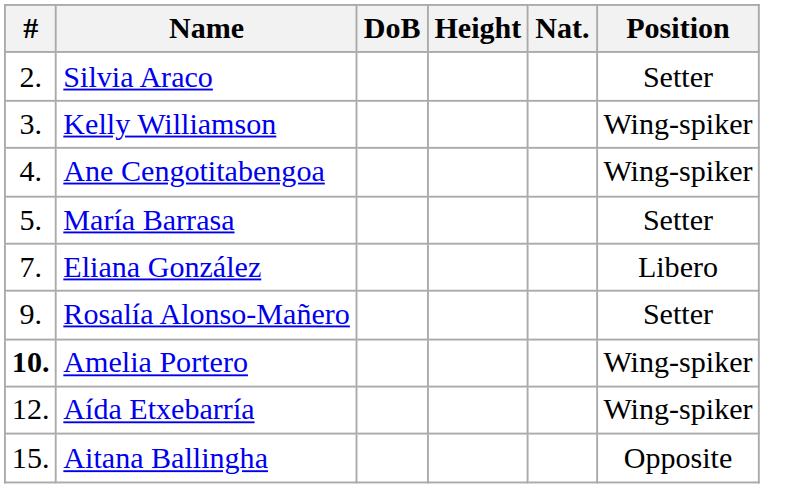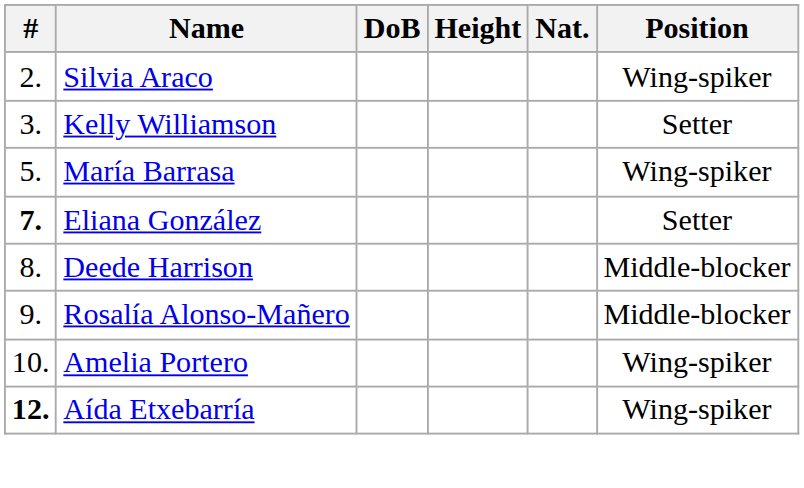Silvia Araco | Position: Setter -> Wing-spiker
Kelly Williamson | Position: Wing-spiker -> Setter
- row: 4. | Ane Cengotitabengoa | Wing-spiker
María Barrasa | Position: Setter -> Wing-spiker
Eliana González | #: normal -> bold
Eliana González | Position: Libero -> Setter
+ row: 8. | Deede Harrison | Middle-blocker
Rosalía Alonso-Mañero | Position: Setter -> Middle-blocker
Amelia Portero | #: bold -> normal
Aída Etxebarría | #: normal -> bold
- row: 15. | Aitana Ballingha | Opposite
